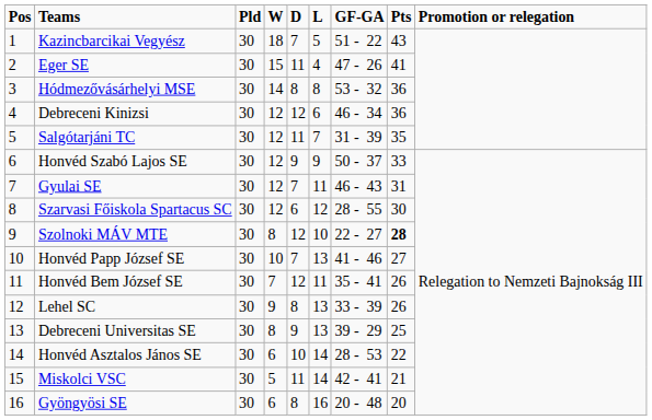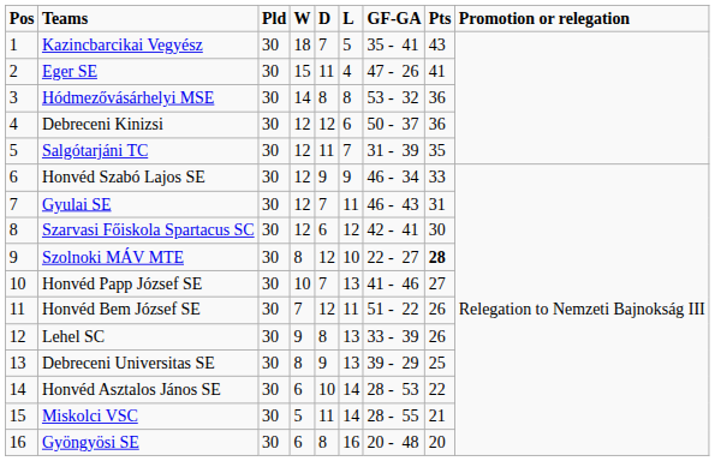Kazincbarcikai Vegyész | GF-GA: 51 - 22 -> 35 - 41
Debreceni Kinizsi | GF-GA: 46 - 34 -> 50 - 37
Honvéd Szabó Lajos SE | GF-GA: 50 - 37 -> 46 - 34
Szarvasi Főiskola Spartacus SC | GF-GA: 28 - 55 -> 42 - 41
Honvéd Bem József SE | GF-GA: 35 - 41 -> 51 - 22
Miskolci VSC | GF-GA: 42 - 41 -> 28 - 55
